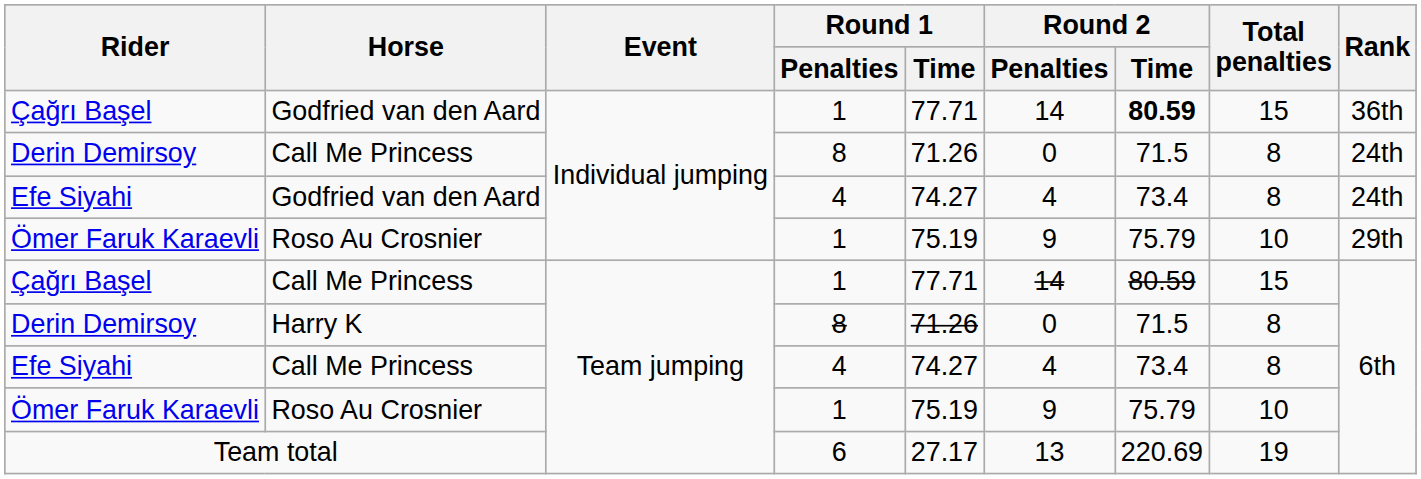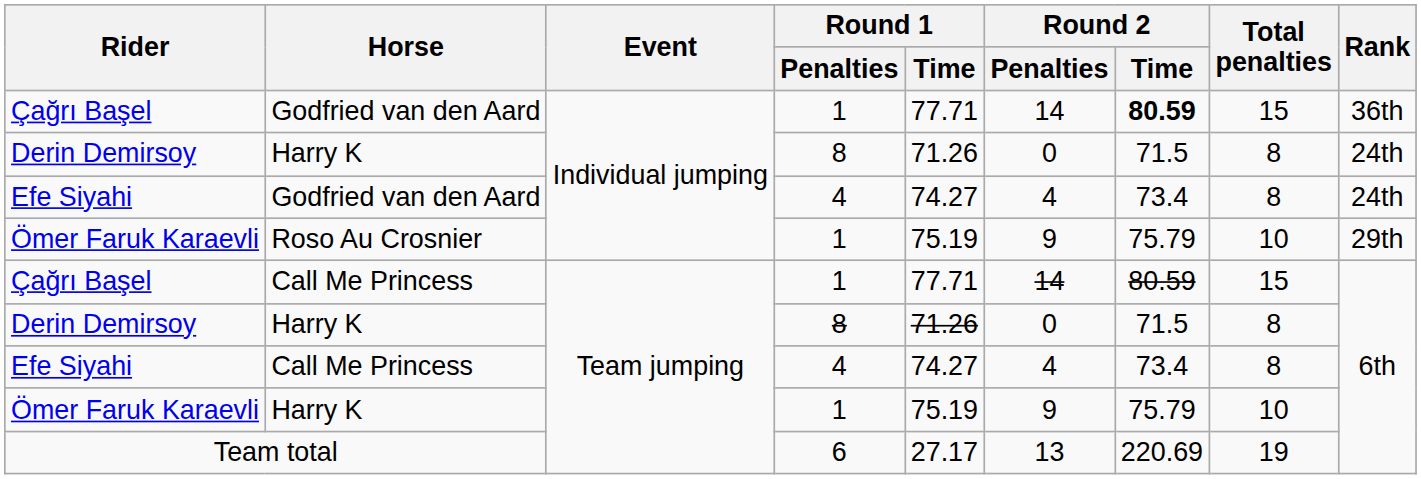Derin Demirsoy / Individual jumping | Horse: Call Me Princess -> Harry K
Ömer Faruk Karaevli / Team jumping | Horse: Roso Au Crosnier -> Harry K
